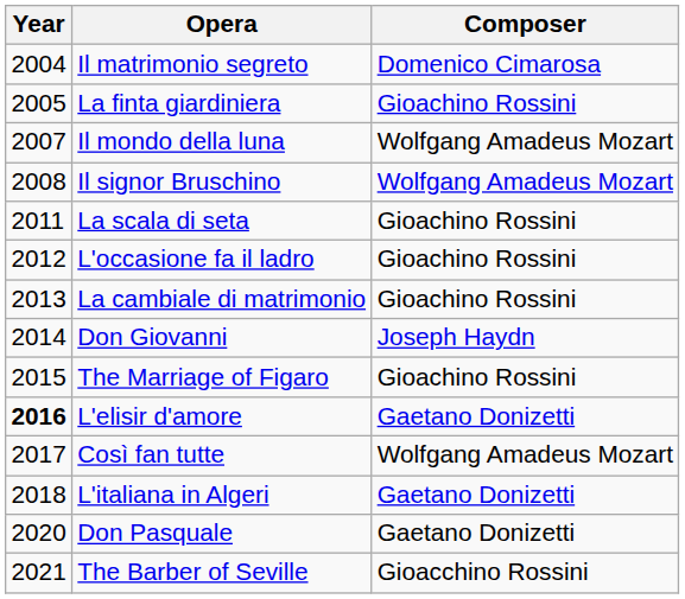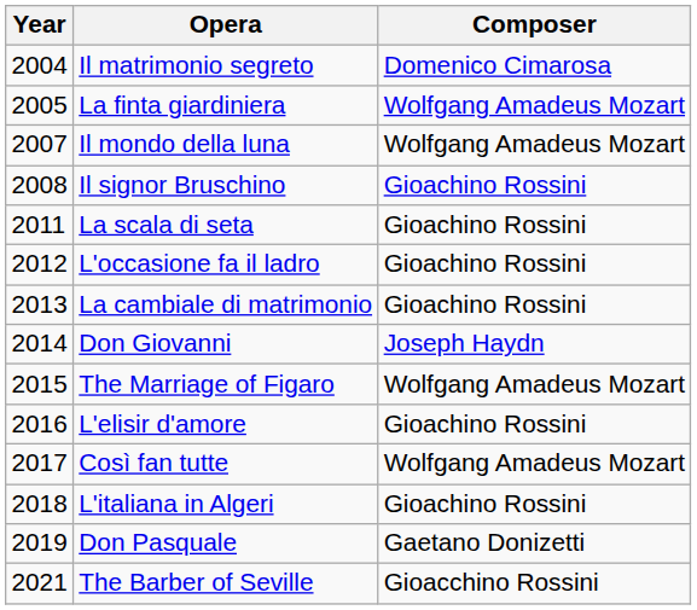La finta giardiniera | Composer: Gioachino Rossini -> Wolfgang Amadeus Mozart
Il signor Bruschino | Composer: Wolfgang Amadeus Mozart -> Gioachino Rossini
The Marriage of Figaro | Composer: Gioachino Rossini -> Wolfgang Amadeus Mozart
L'elisir d'amore | Year: bold -> normal
L'elisir d'amore | Composer: Gaetano Donizetti -> Gioachino Rossini
L'italiana in Algeri | Composer: Gaetano Donizetti -> Gioachino Rossini
Don Pasquale | Year: 2020 -> 2019
